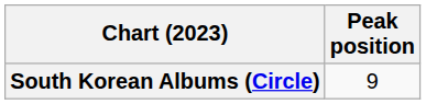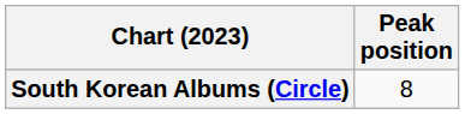South Korean Albums (Circle) | Peak position: 9 -> 8
